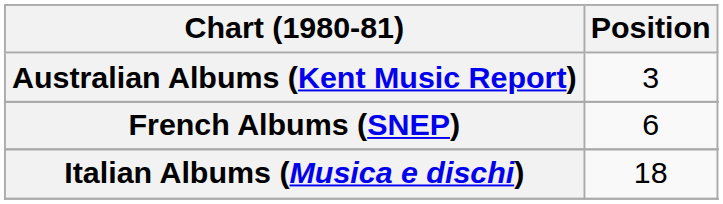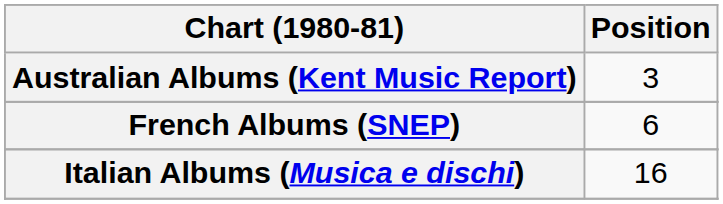Italian Albums (Musica e dischi) | Position: 18 -> 16
